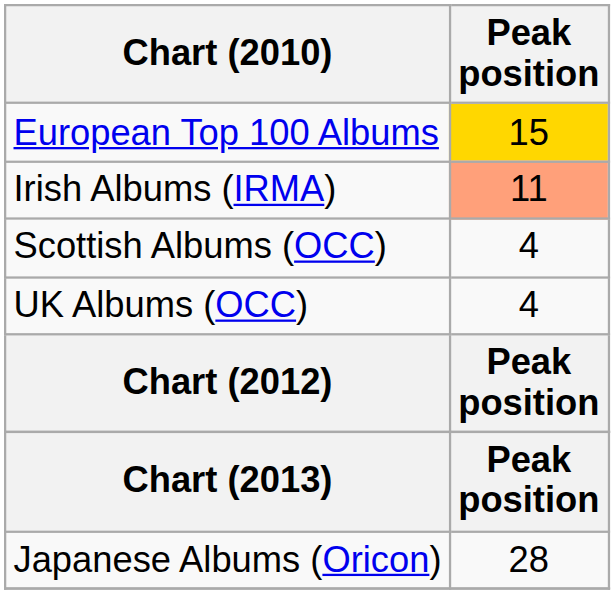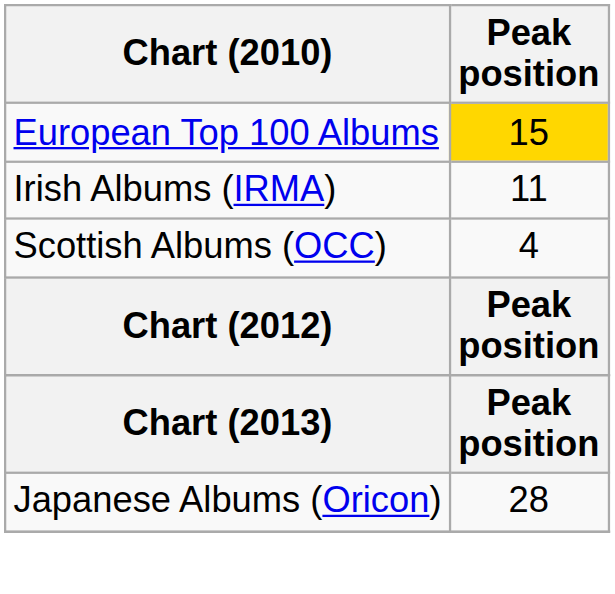Irish Albums (IRMA) | Peak position: lightsalmon background -> no background
- row: UK Albums (OCC) | 4
